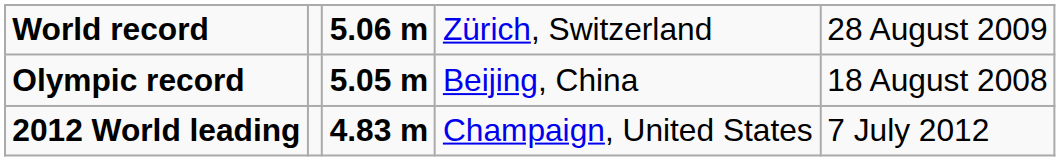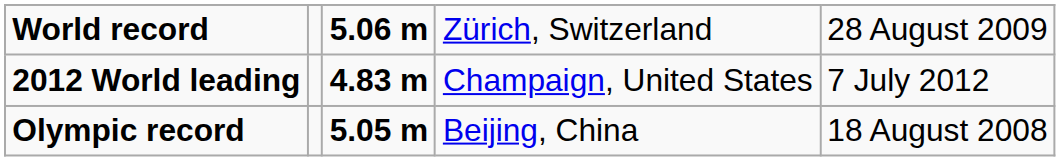rows swapped: Olympic record <-> 2012 World leading
